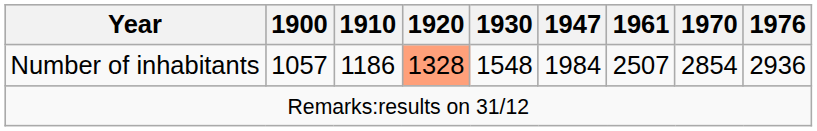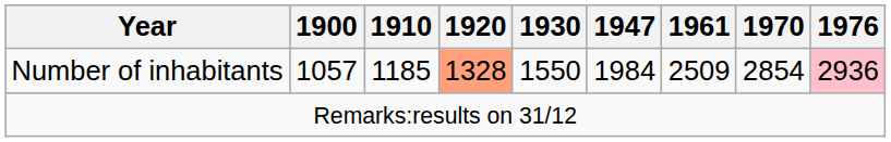Number of inhabitants | 1910: 1186 -> 1185
Number of inhabitants | 1930: 1548 -> 1550
Number of inhabitants | 1961: 2507 -> 2509
Number of inhabitants | 1976: no background -> pink background
